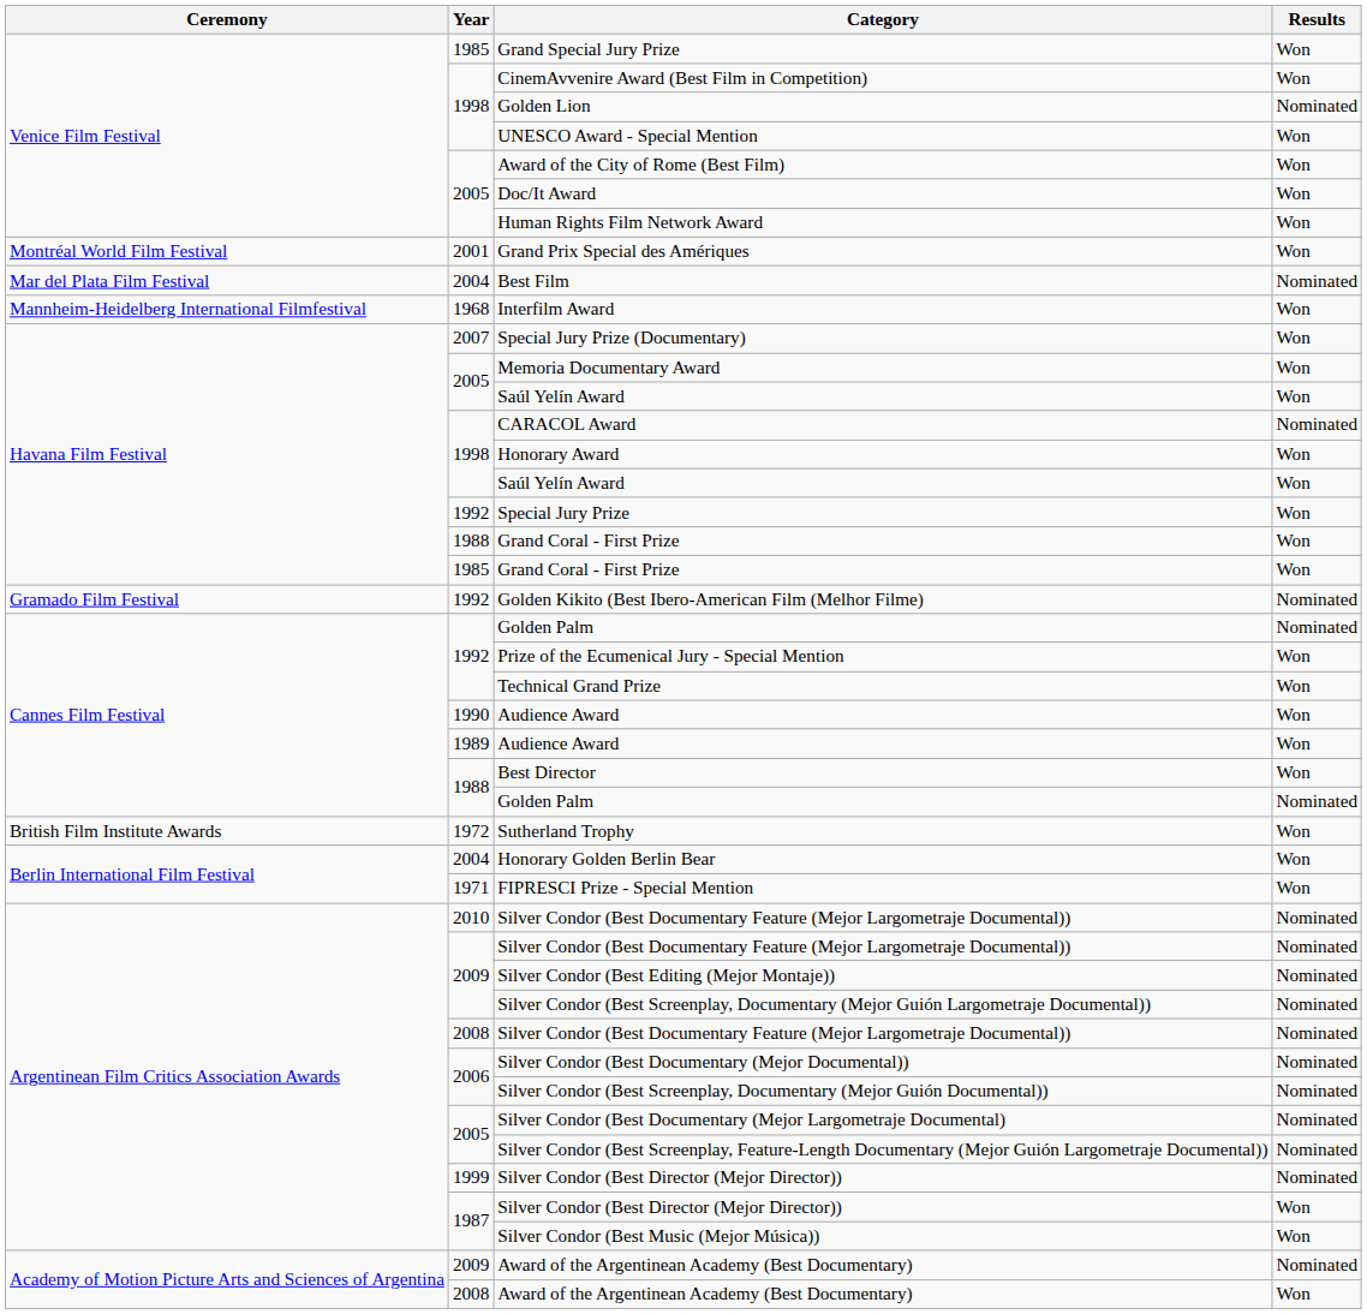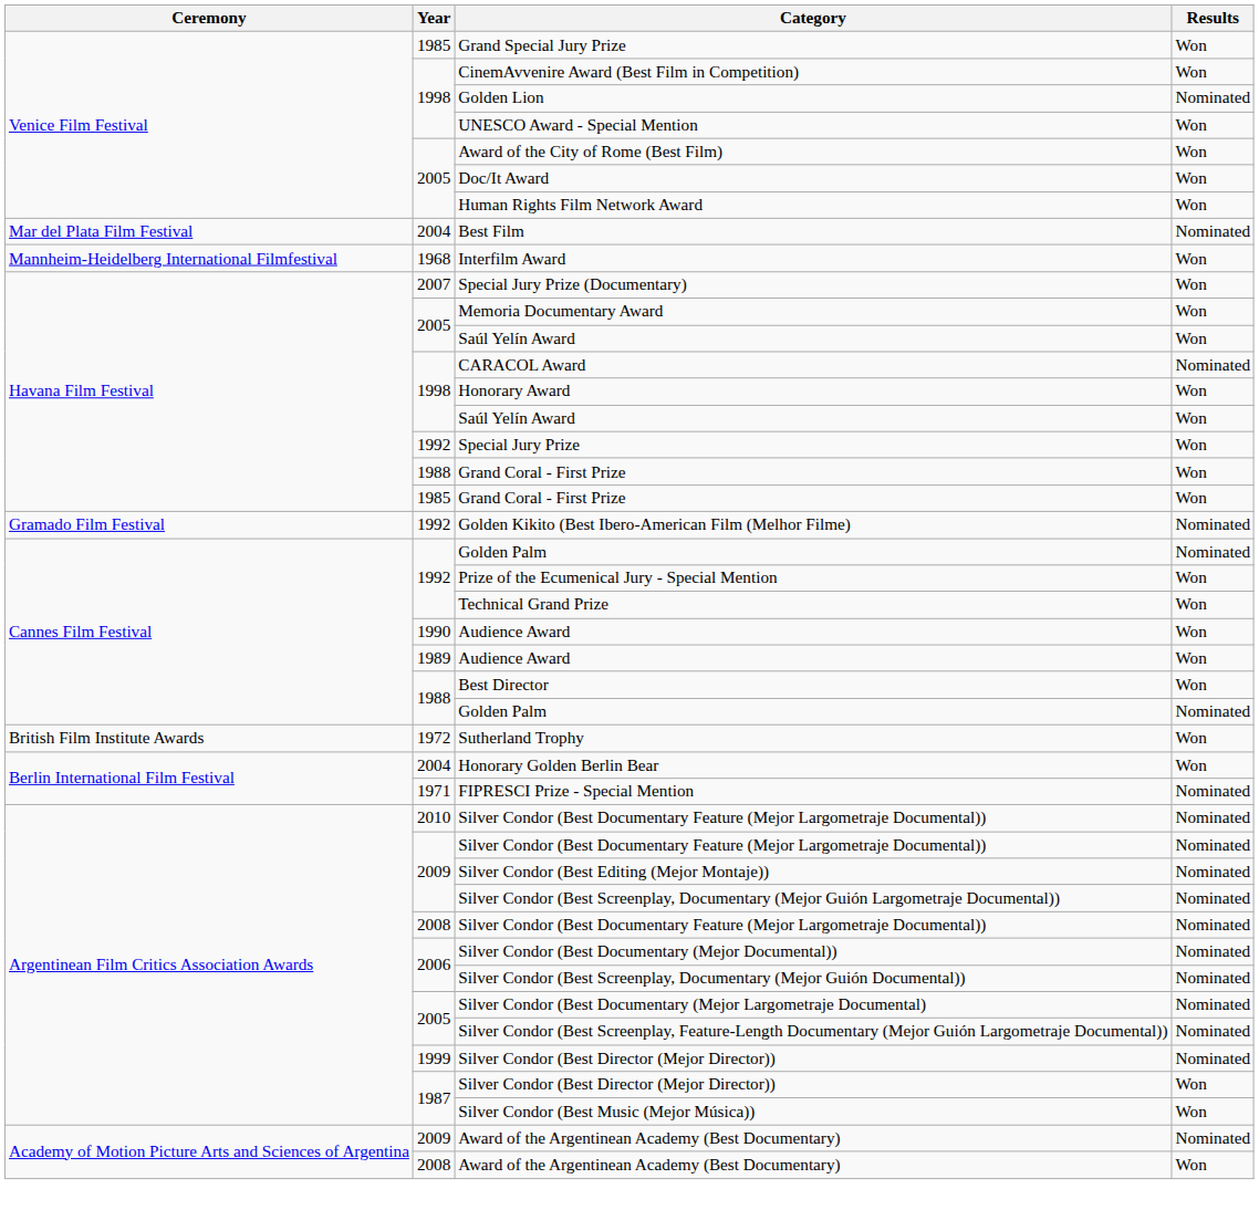- row: Montréal World Film Festival | 2001 | Grand Prix Special des Amériques | Won
FIPRESCI Prize - Special Mention | Results: Won -> Nominated
